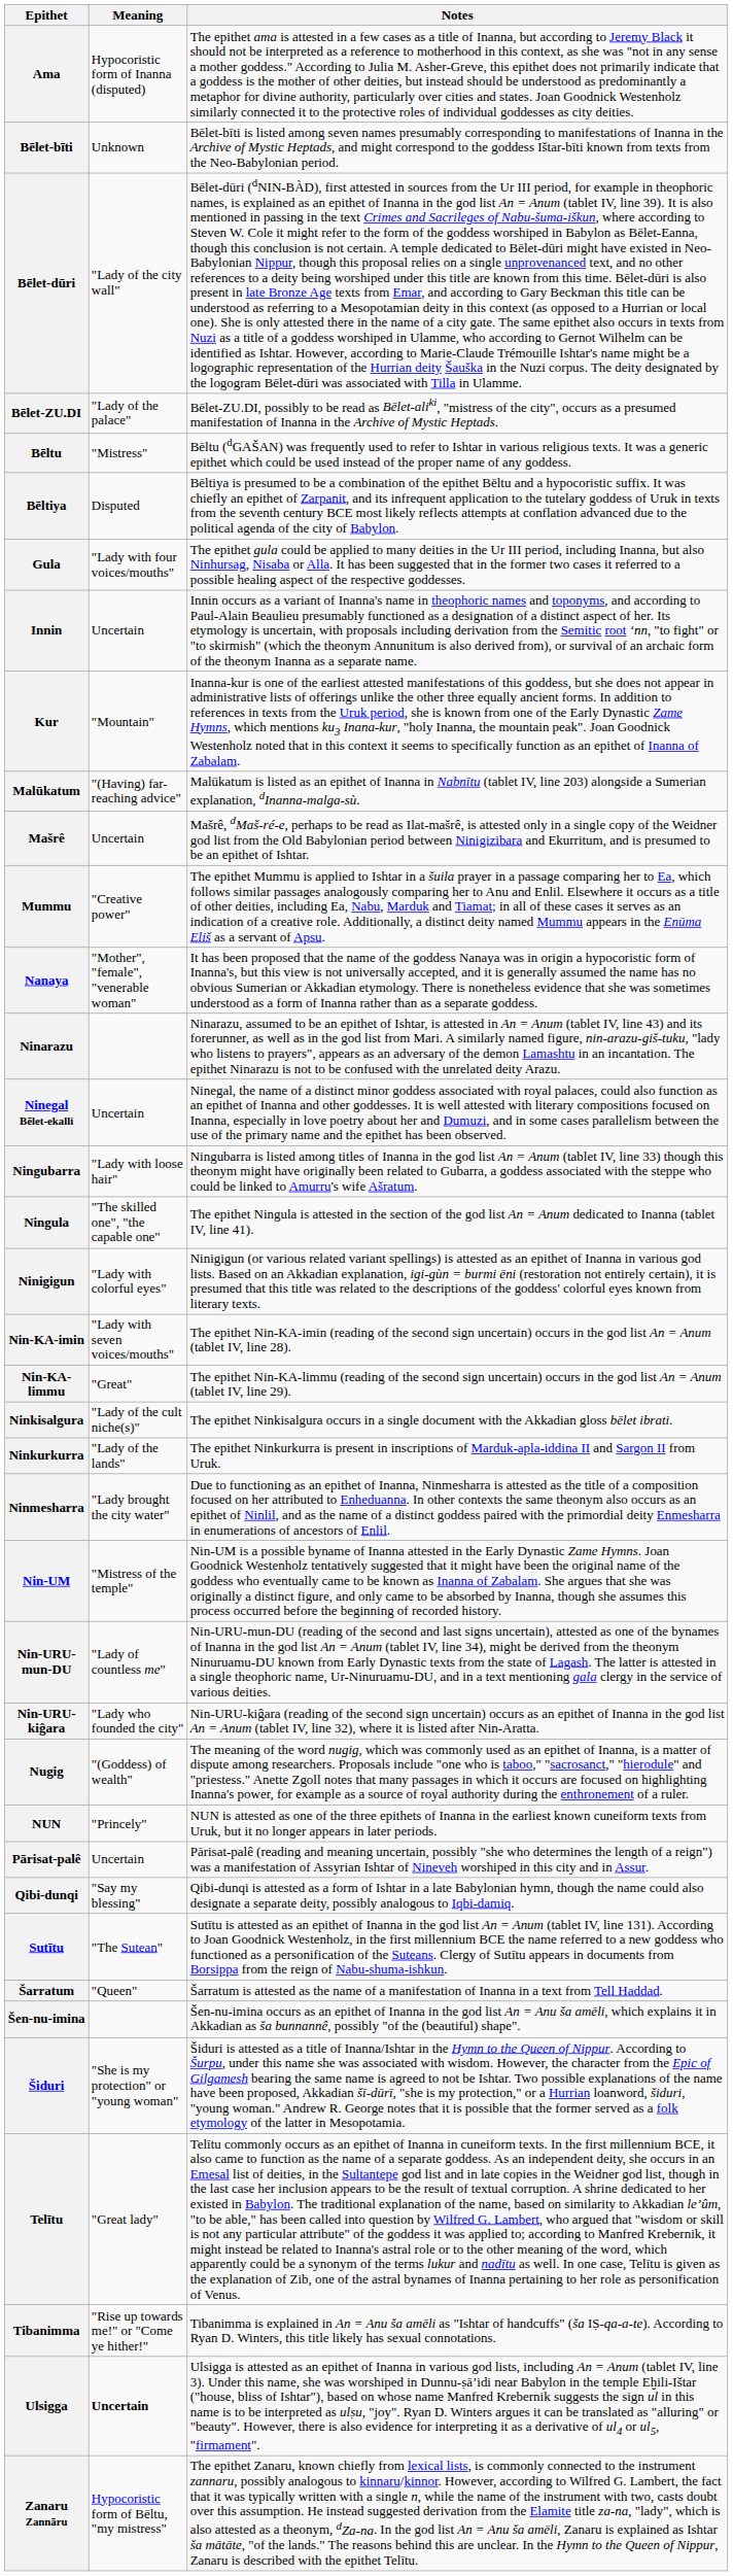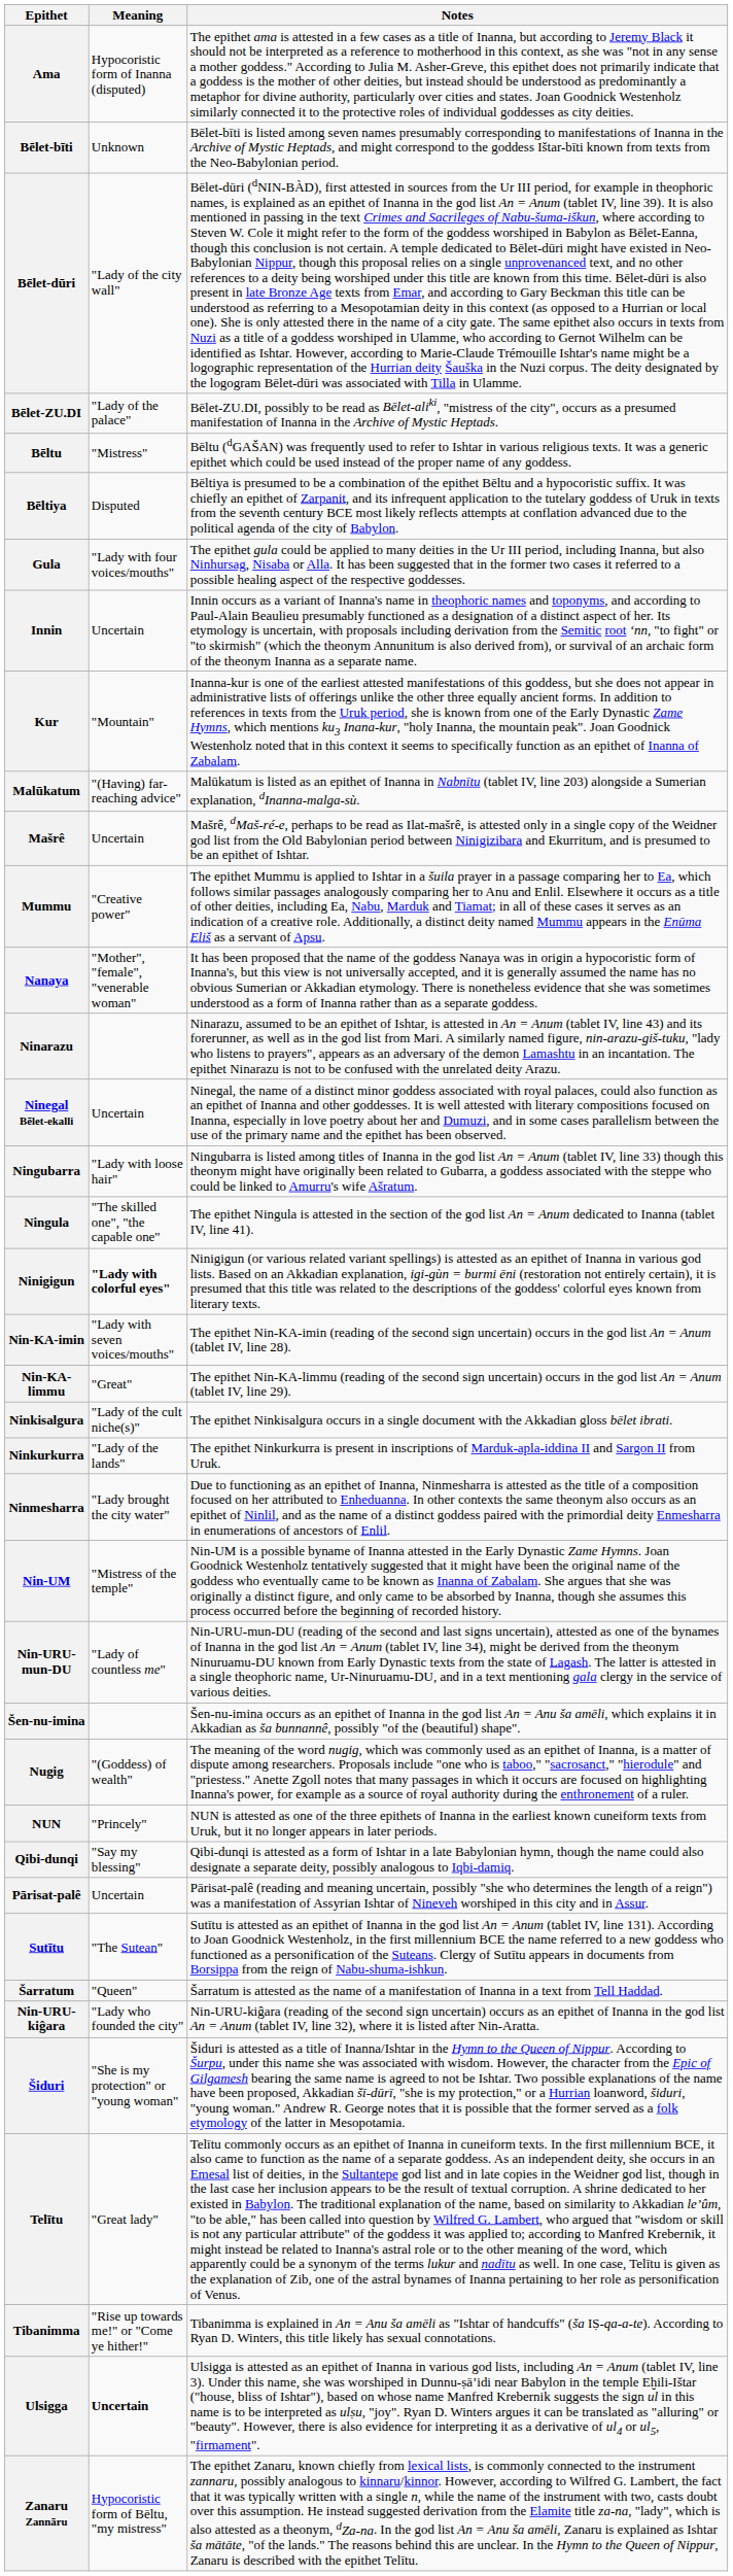Ninigigun | Meaning: normal -> bold
rows swapped: Nin-URU-kiĝara <-> Šen-nu-imina
rows swapped: Pārisat-palê <-> Qibi-dunqi
